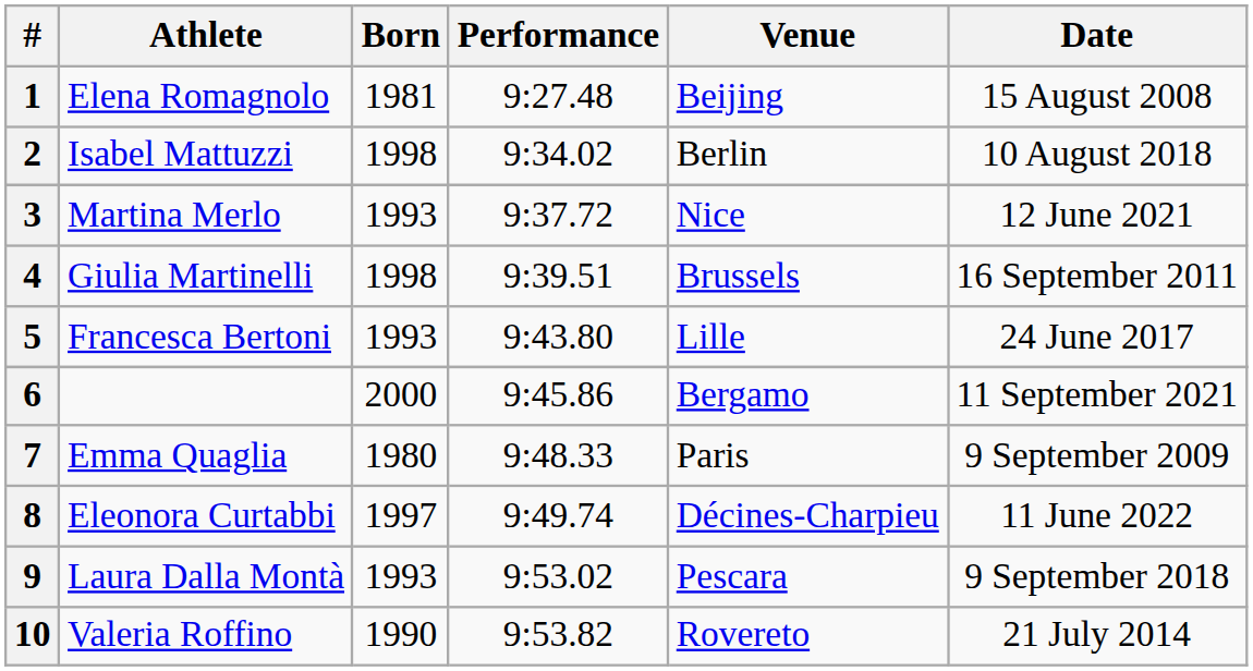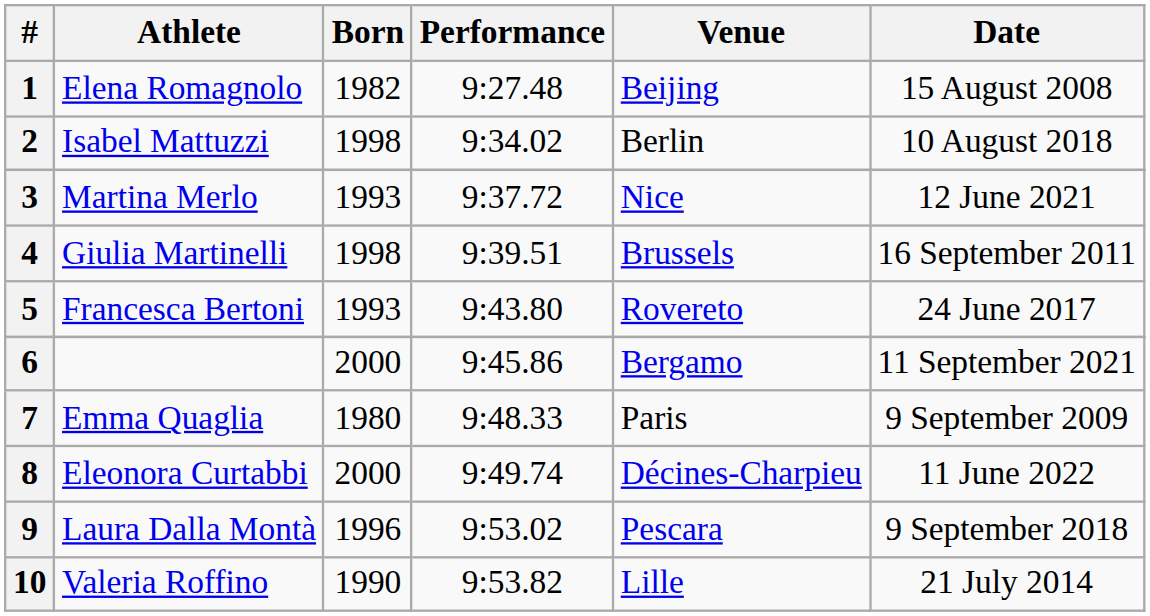1 | Born: 1981 -> 1982
5 | Venue: Lille -> Rovereto
8 | Born: 1997 -> 2000
9 | Born: 1993 -> 1996
10 | Venue: Rovereto -> Lille
